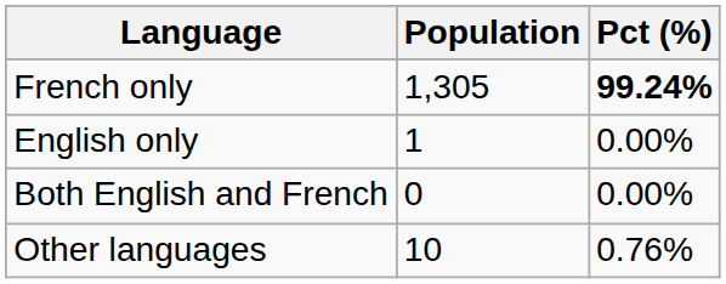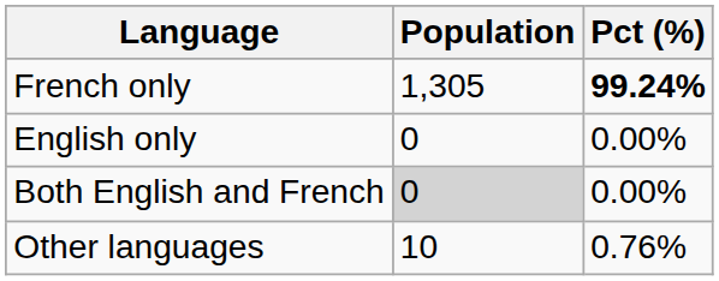English only | Population: 1 -> 0
Both English and French | Population: no background -> lightgrey background
